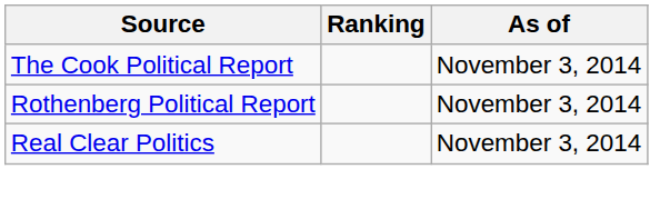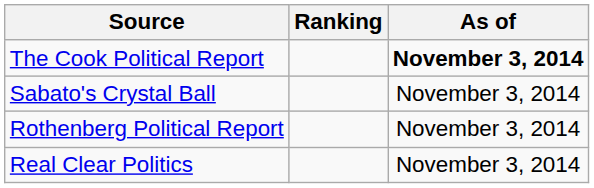The Cook Political Report | As of: normal -> bold
+ row: Sabato's Crystal Ball | November 3, 2014
